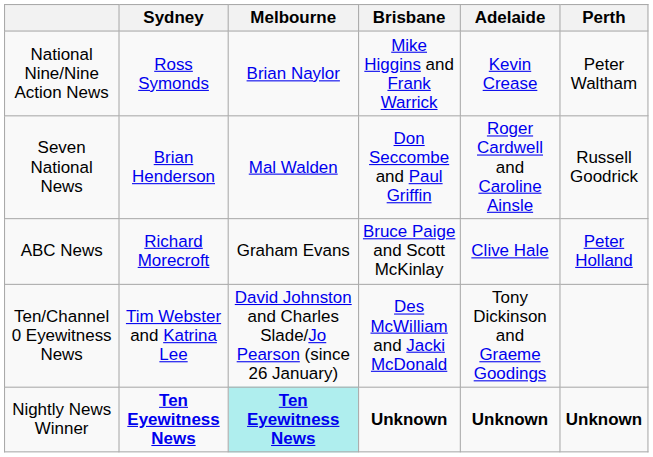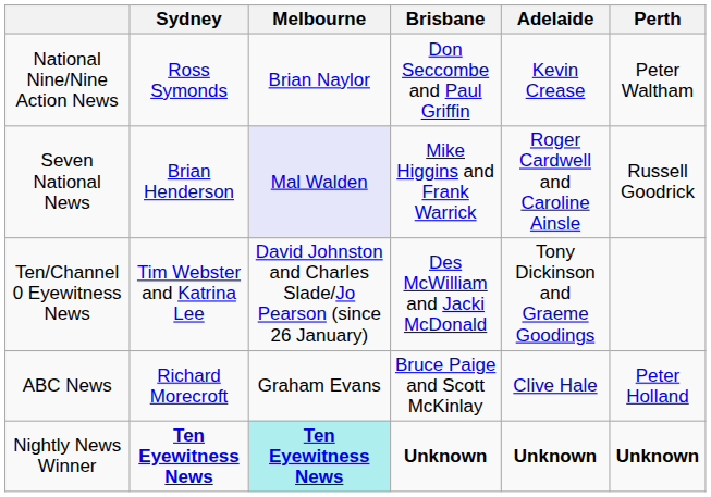National Nine/Nine Action News | Brisbane: Mike Higgins and Frank Warrick -> Don Seccombe and Paul Griffin
Seven National News | Melbourne: no background -> lavender background
Seven National News | Brisbane: Don Seccombe and Paul Griffin -> Mike Higgins and Frank Warrick
rows swapped: Ten/Channel 0 Eyewitness News <-> ABC News
